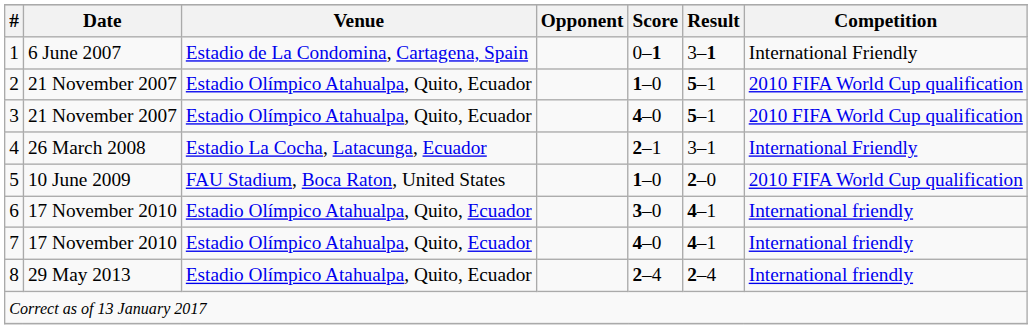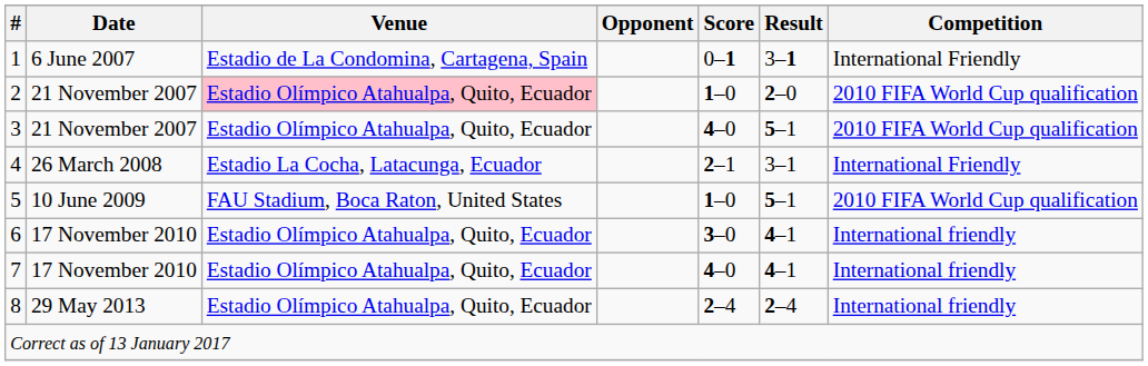2 | Venue: no background -> pink background
2 | Result: 5–1 -> 2–0
5 | Result: 2–0 -> 5–1
